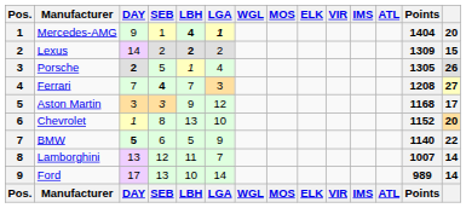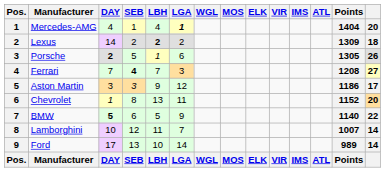Mercedes-AMG | DAY: 9 -> 4
Mercedes-AMG | LBH: bold -> normal
Lexus | column 14: 15 -> 18
Porsche | LGA: 4 -> 6
Aston Martin | Points: 1168 -> 1186
Chevrolet | LGA: 10 -> 11
Lamborghini | DAY: 13 -> 10
